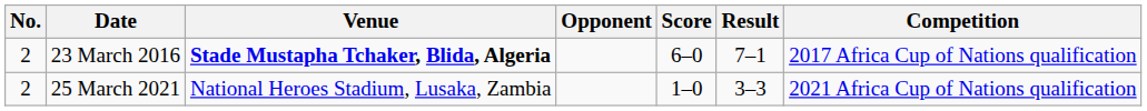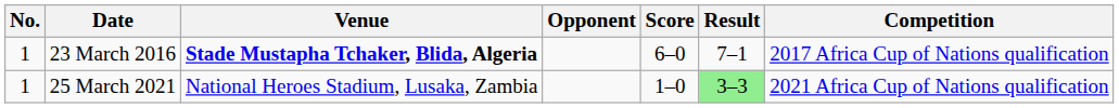23 March 2016 | No.: 2 -> 1
25 March 2021 | No.: 2 -> 1
25 March 2021 | Result: no background -> lightgreen background
